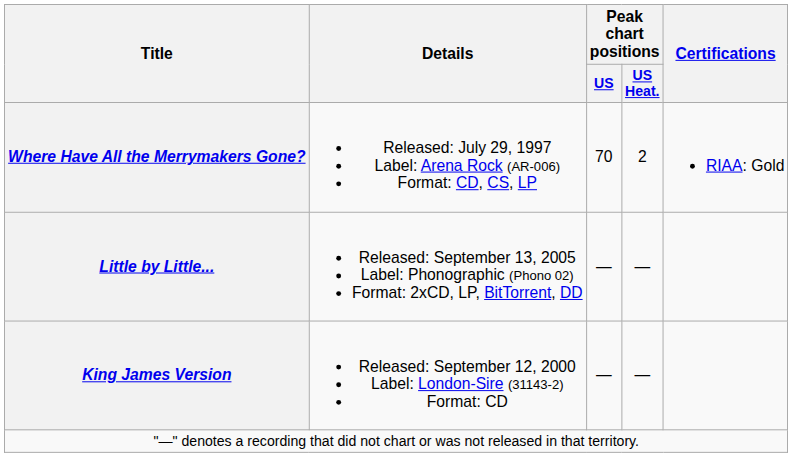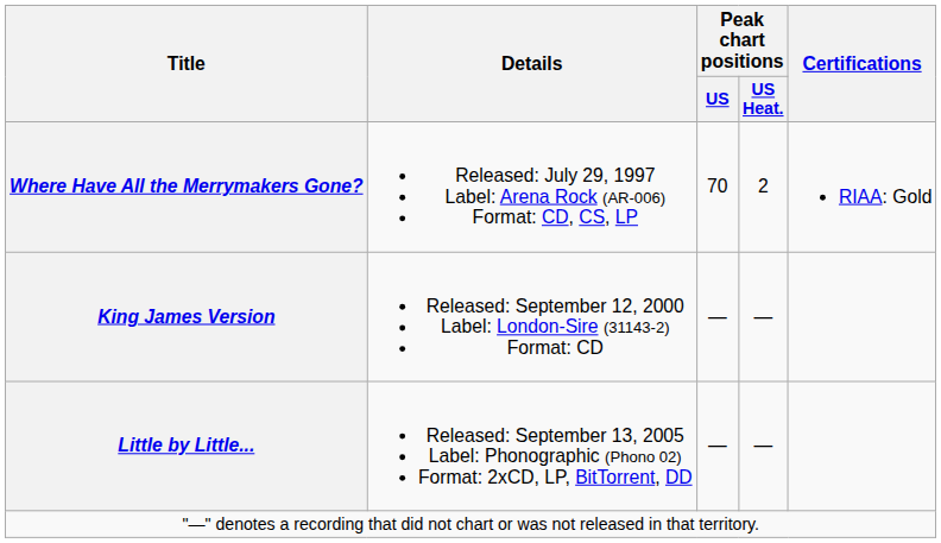rows swapped: King James Version <-> Little by Little...
